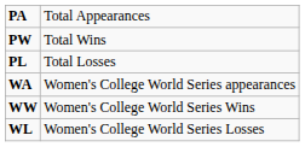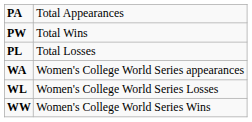rows swapped: WW <-> WL
